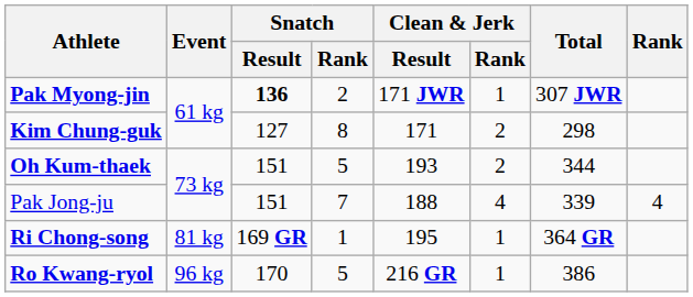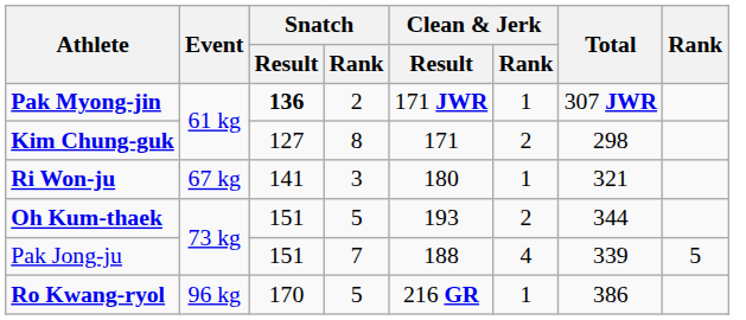+ row: Ri Won-ju | 67 kg | 141 | 3 | 180 | 1 | 321
Pak Jong-ju | Rank: 4 -> 5
- row: Ri Chong-song | 81 kg | 169 GR | 1 | 195 | 1 | 364 GR
